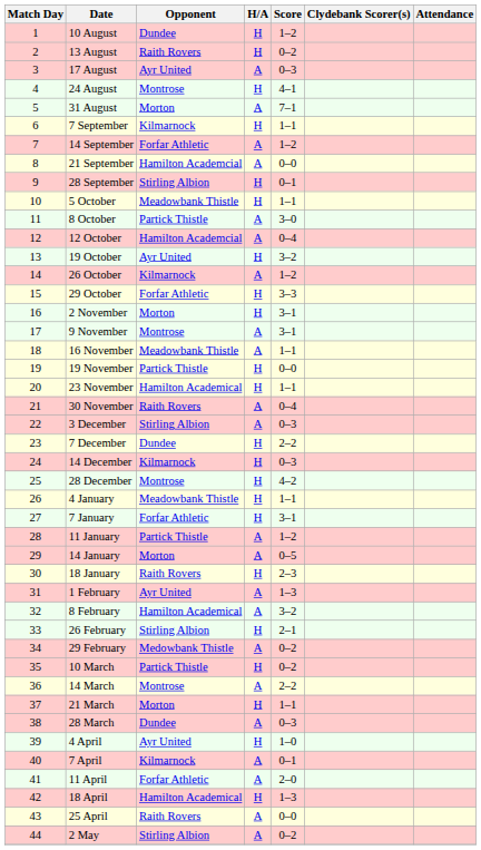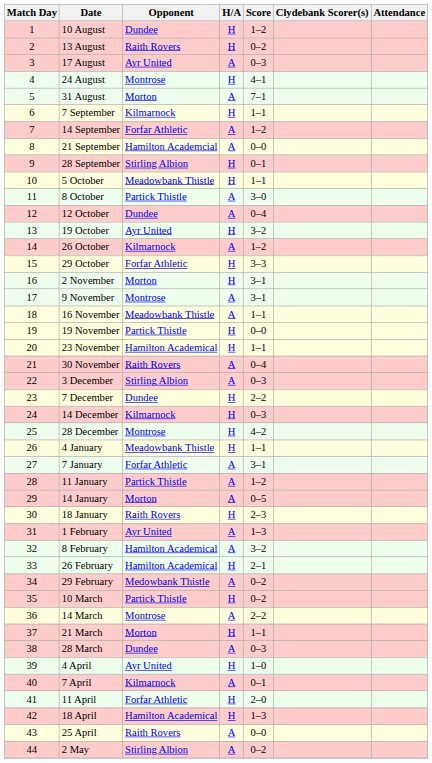12 October | Opponent: Hamilton Academcial -> Dundee
7 January | H/A: H -> A
26 February | Opponent: Stirling Albion -> Hamilton Academical
11 April | H/A: A -> H
